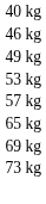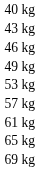+ row: 43 kg
+ row: 61 kg
- row: 73 kg
